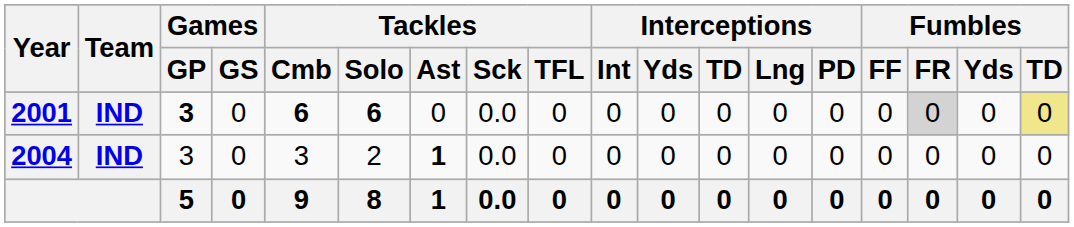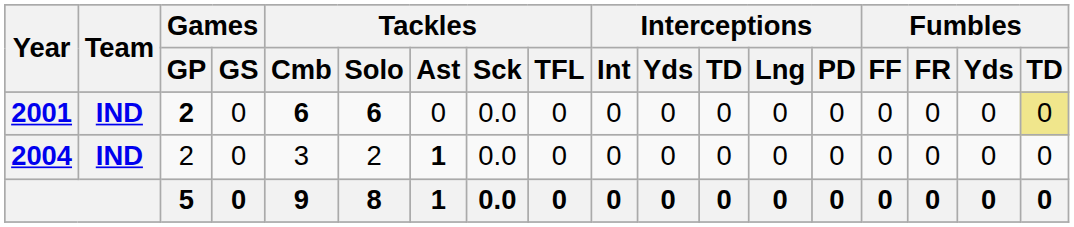2001 | Games / GP: 3 -> 2
2001 | Fumbles / FR: lightgrey background -> no background
2004 | Games / GP: 3 -> 2
